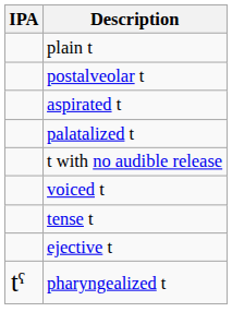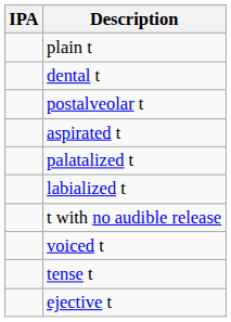+ row: dental t
+ row: labialized t
- row: tˤ | pharyngealized t
